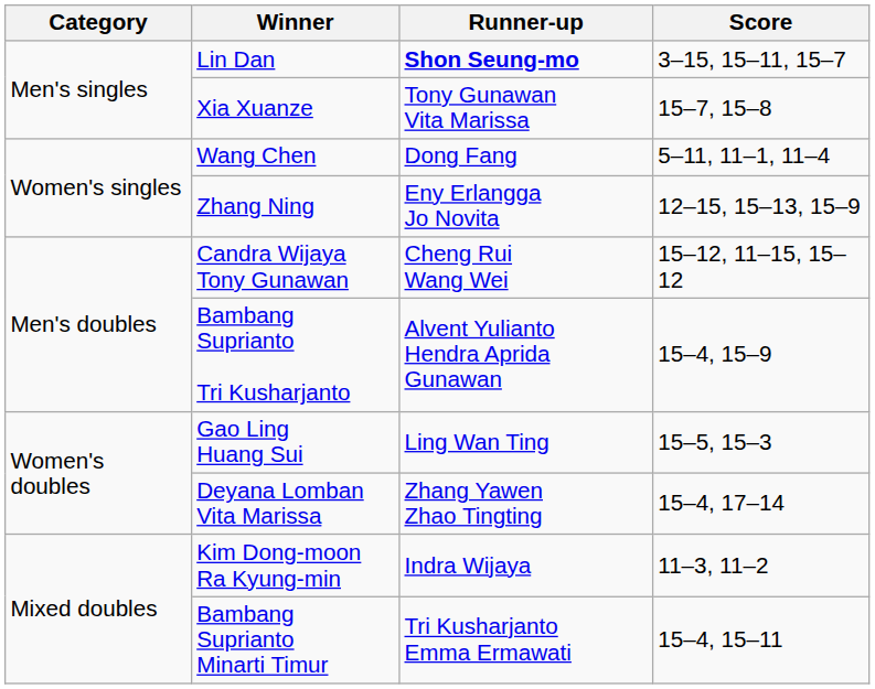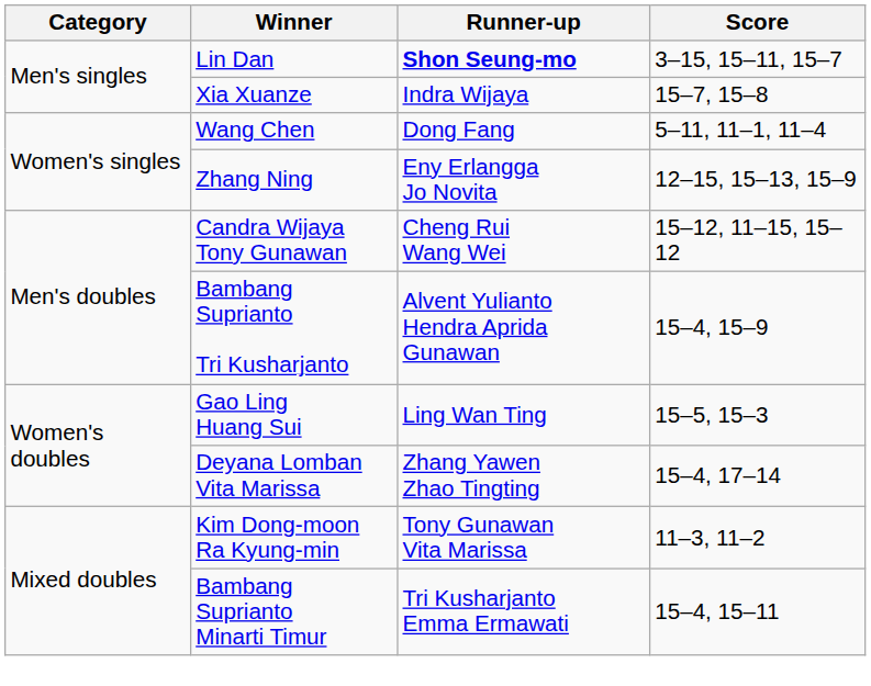Xia Xuanze | Runner-up: Tony Gunawan Vita Marissa -> Indra Wijaya
Kim Dong-moon Ra Kyung-min | Runner-up: Indra Wijaya -> Tony Gunawan Vita Marissa
